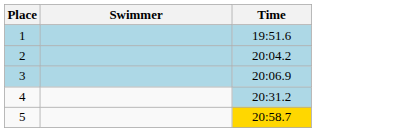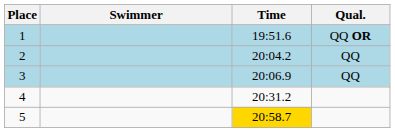+ column: Qual. | QQ OR | QQ | QQ
4 | Time: lightblue background -> no background
